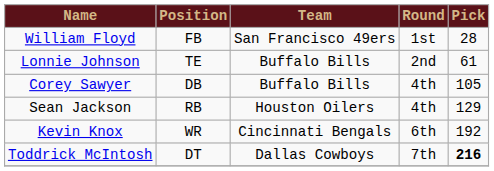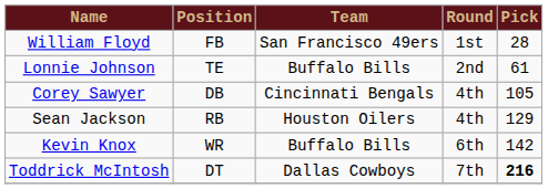Corey Sawyer | Team: Buffalo Bills -> Cincinnati Bengals
Kevin Knox | Team: Cincinnati Bengals -> Buffalo Bills
Kevin Knox | Pick: 192 -> 142
